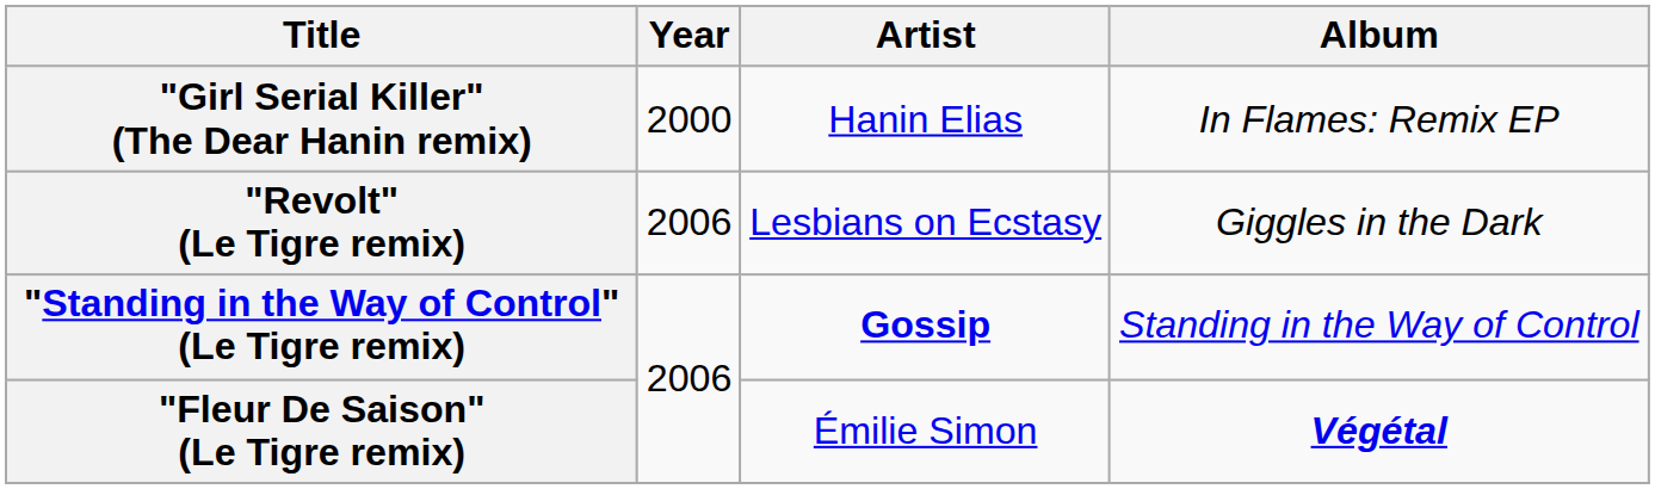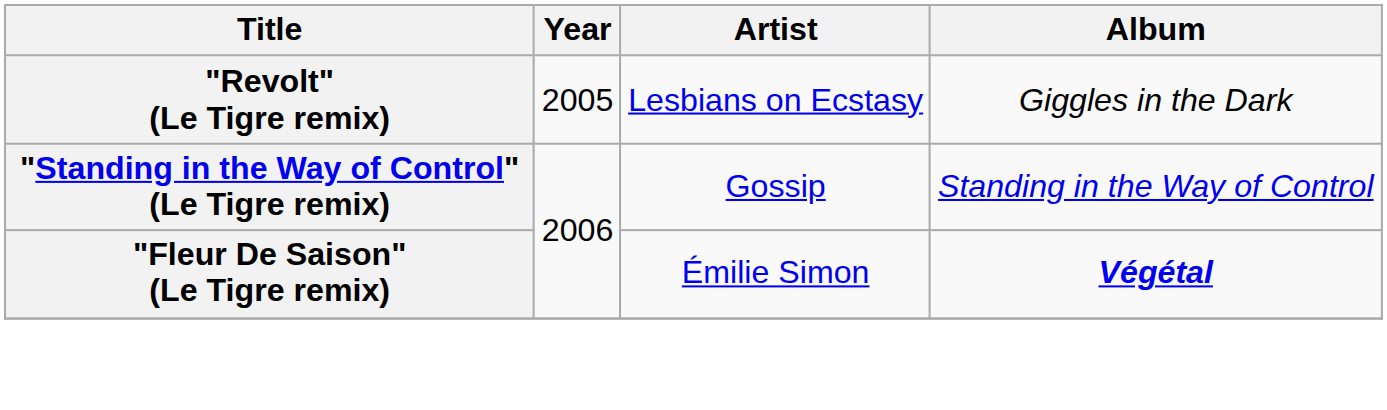- row: "Girl Serial Killer" (The Dear Hanin remix) | 2000 | Hanin Elias | In Flames: Remix EP
"Revolt" (Le Tigre remix) | Year: 2006 -> 2005
"Standing in the Way of Control" (Le Tigre remix) | Artist: bold -> normal
